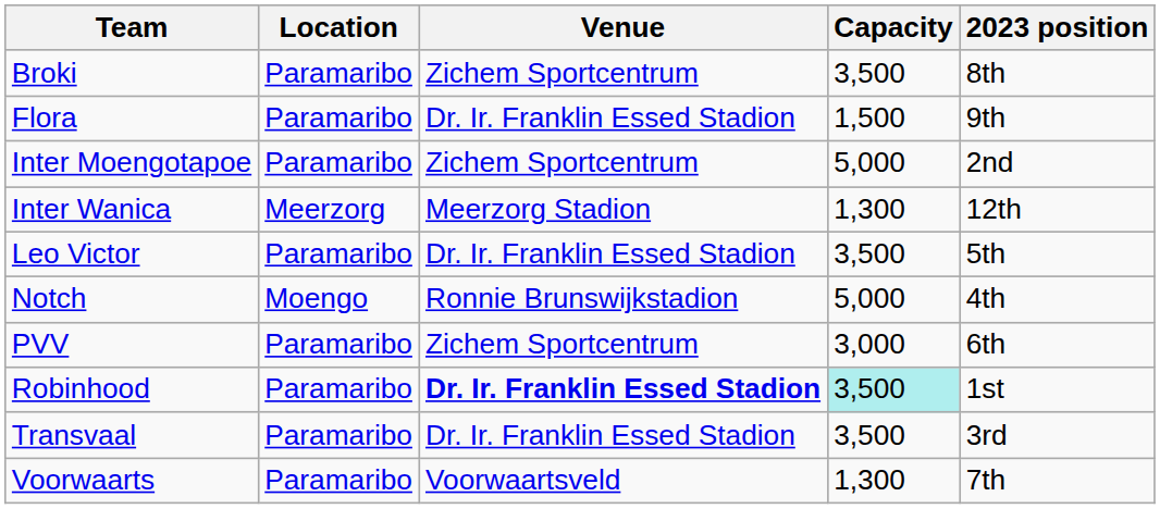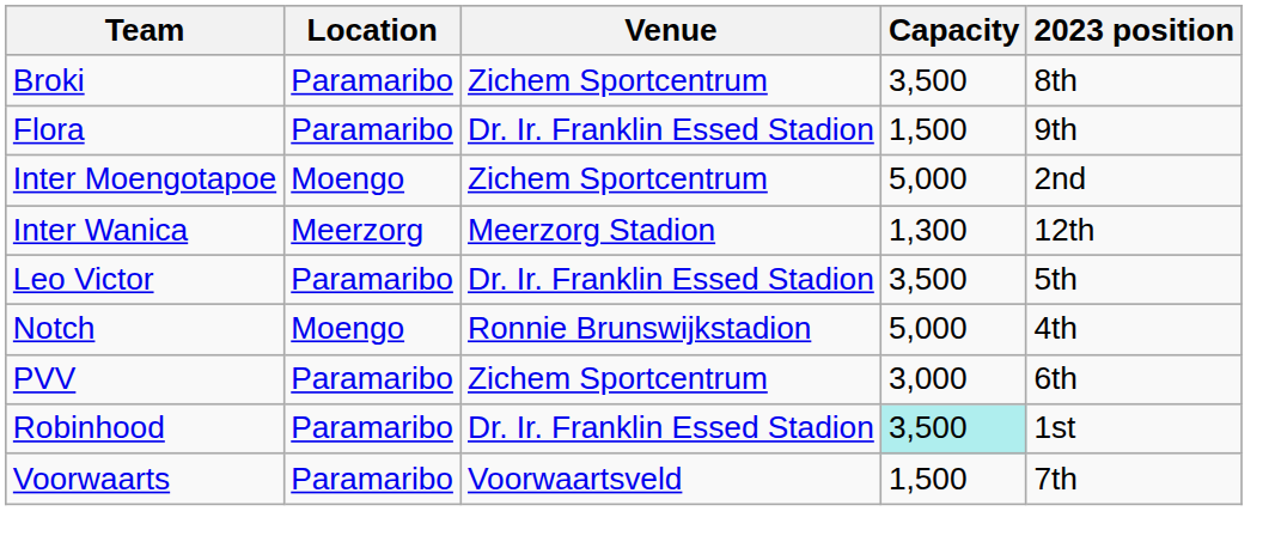Inter Moengotapoe | Location: Paramaribo -> Moengo
Robinhood | Venue: bold -> normal
- row: Transvaal | Paramaribo | Dr. Ir. Franklin Essed Stadion | 3,500 | 3rd
Voorwaarts | Capacity: 1,300 -> 1,500
